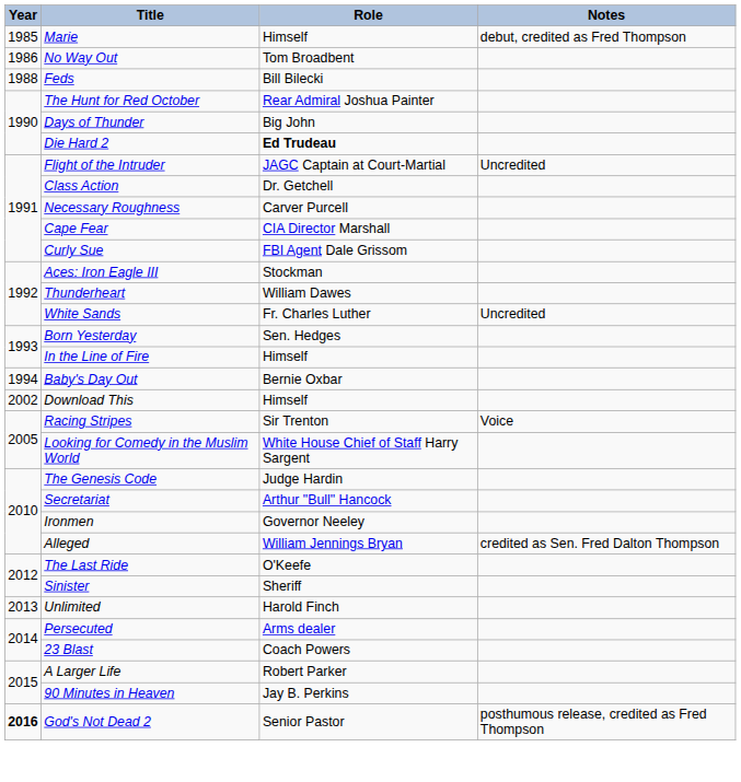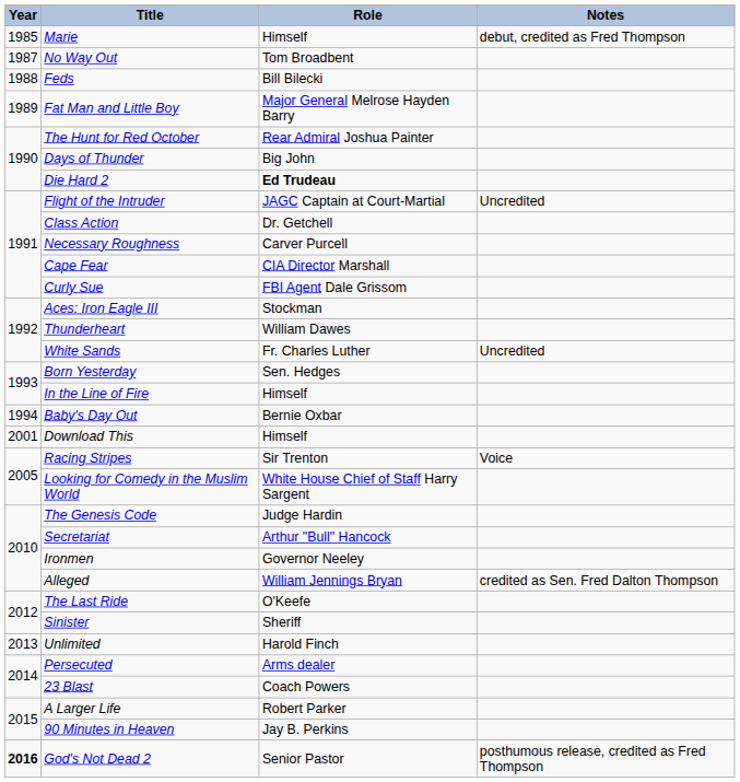No Way Out | Year: 1986 -> 1987
+ row: 1989 | Fat Man and Little Boy | Major General Melrose Hayden Barry
Download This | Year: 2002 -> 2001
